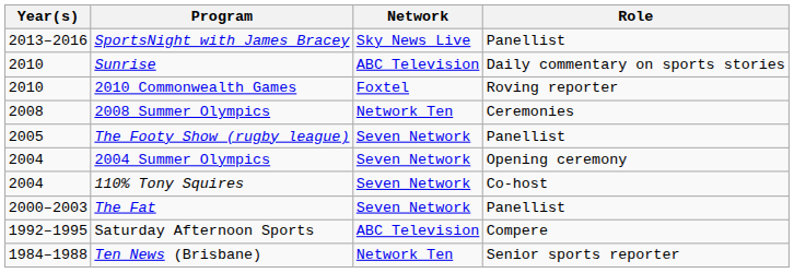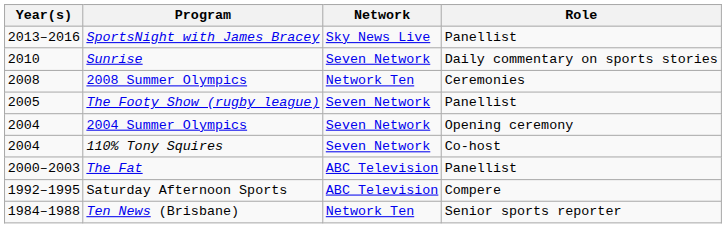Sunrise | Network: ABC Television -> Seven Network
- row: 2010 | 2010 Commonwealth Games | Foxtel | Roving reporter
The Fat | Network: Seven Network -> ABC Television
